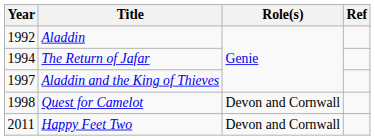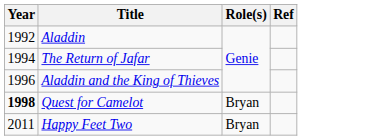Aladdin and the King of Thieves | Year: 1997 -> 1996
Quest for Camelot | Year: normal -> bold
Quest for Camelot | Role(s): Devon and Cornwall -> Bryan
Happy Feet Two | Role(s): Devon and Cornwall -> Bryan
